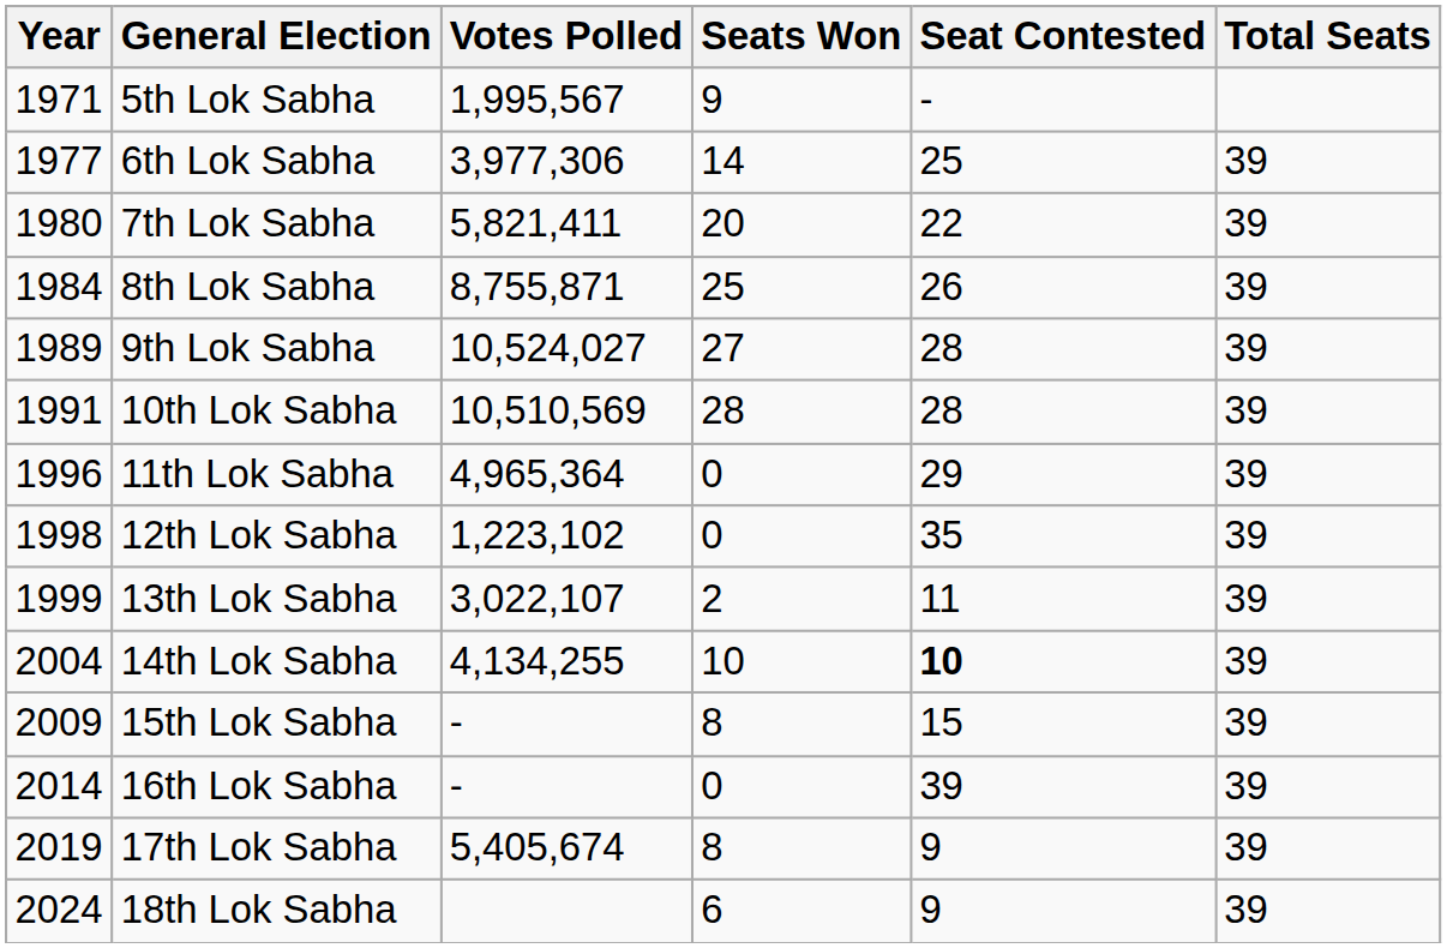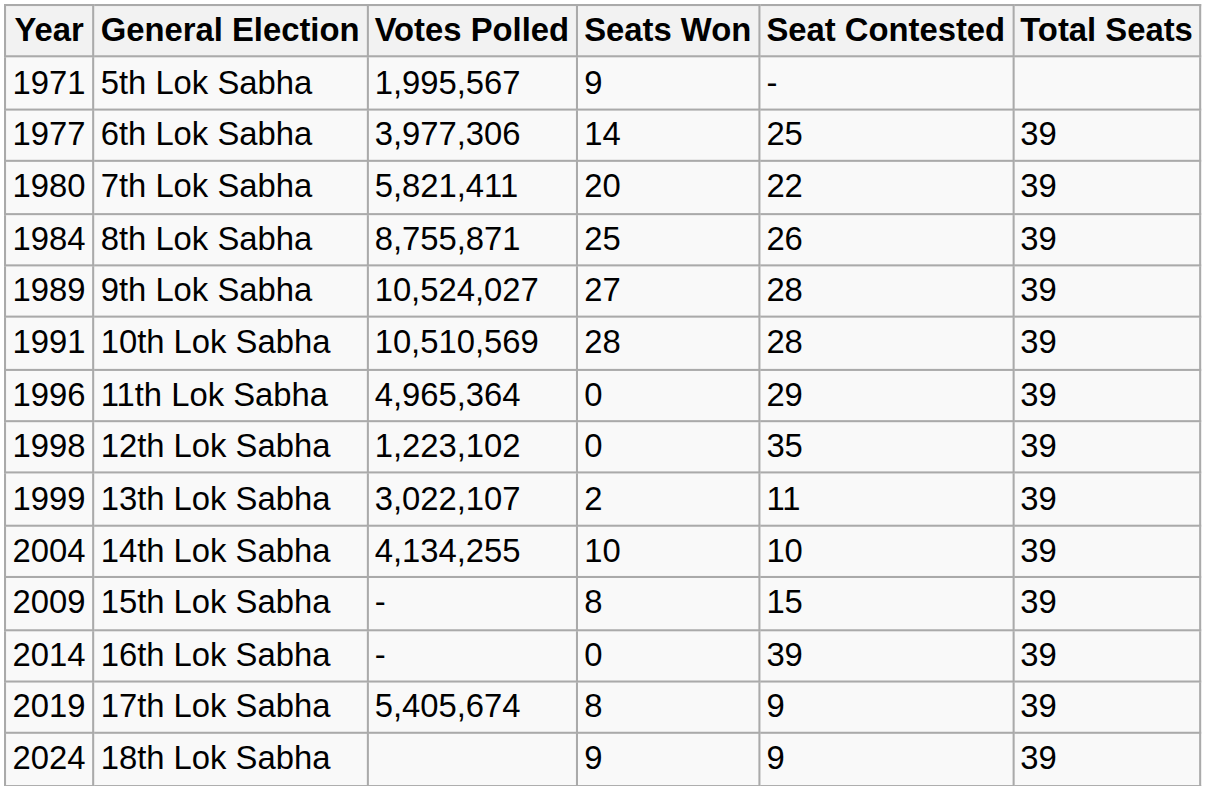14th Lok Sabha | Seat Contested: bold -> normal
18th Lok Sabha | Seats Won: 6 -> 9
